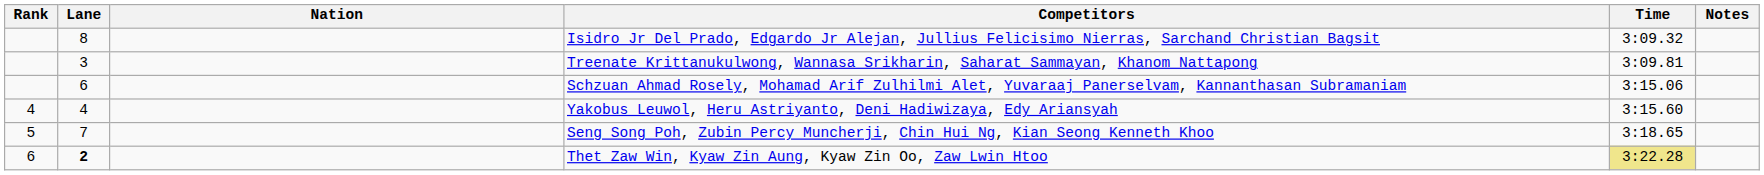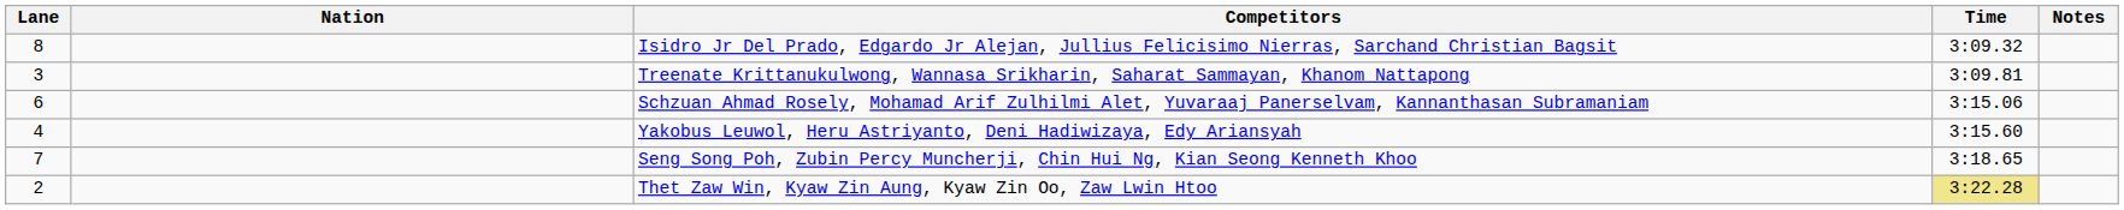- column: Rank | 4 | 5 | 6
Thet Zaw Win, Kyaw Zin Aung, Kyaw Zin Oo, Zaw Lwin Htoo | Lane: bold -> normal
